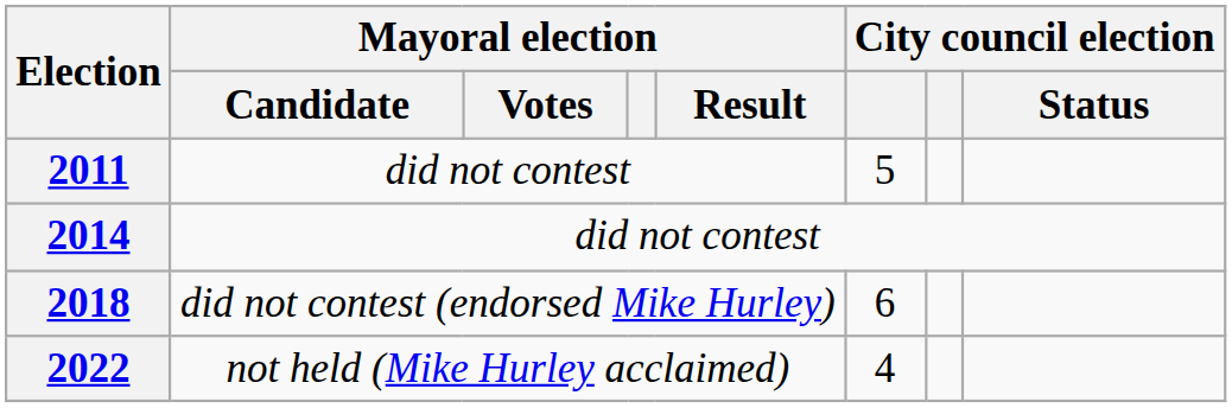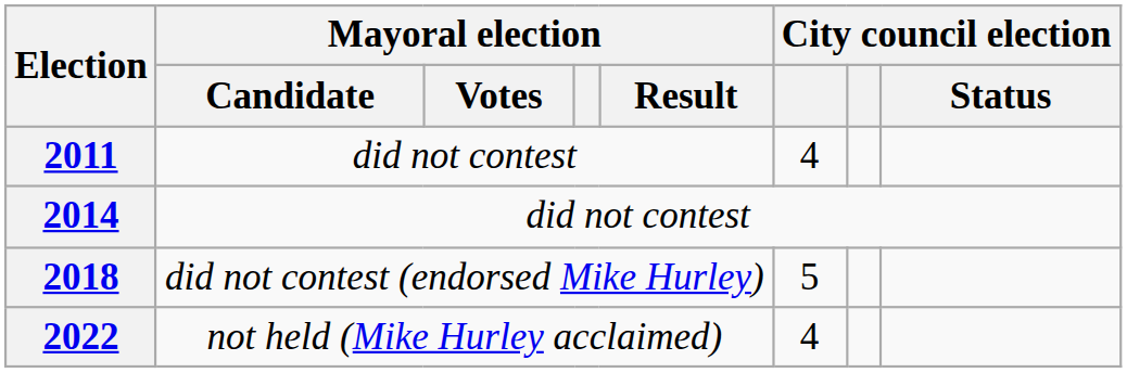2011 | column 6: 5 -> 4
2018 | column 6: 6 -> 5
